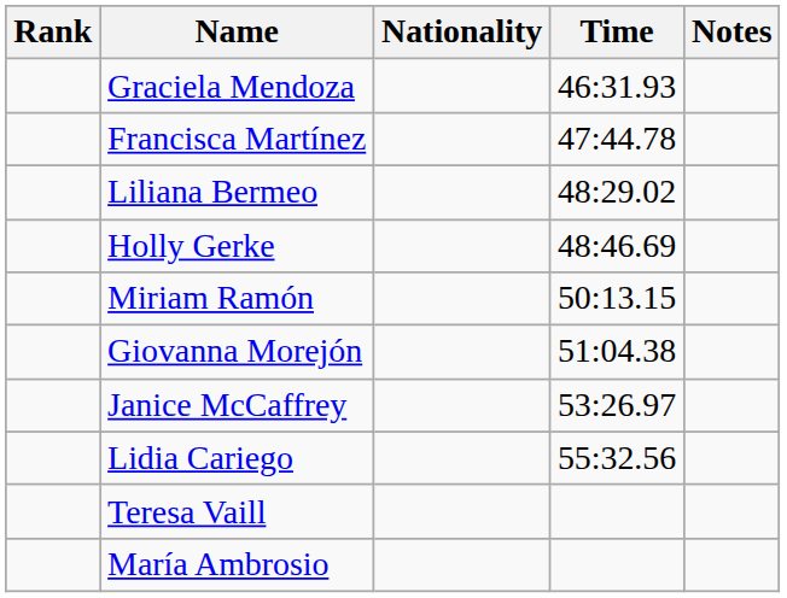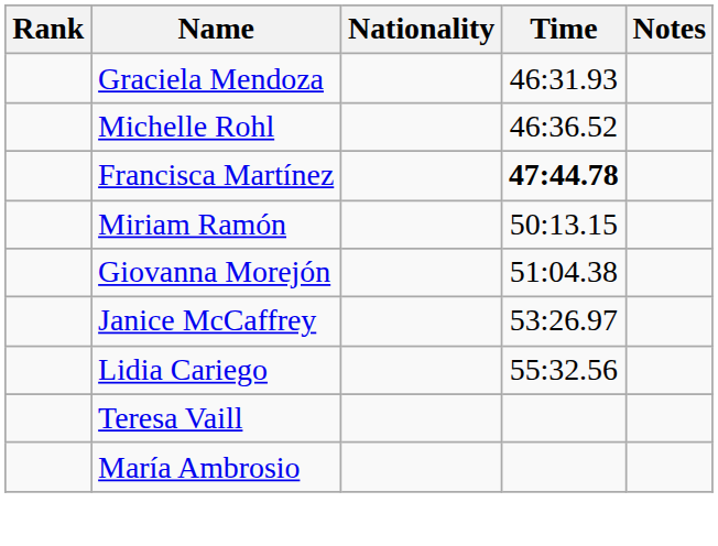+ row: Michelle Rohl | 46:36.52
Francisca Martínez | Time: normal -> bold
- row: Liliana Bermeo | 48:29.02
- row: Holly Gerke | 48:46.69
